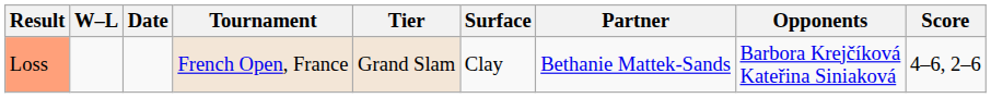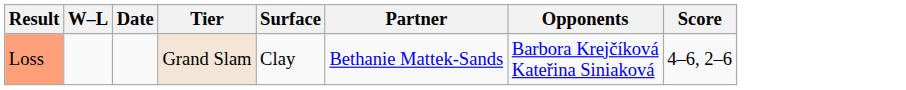- column: Tournament | French Open, France
